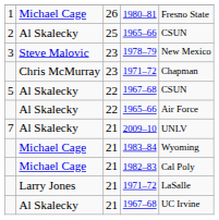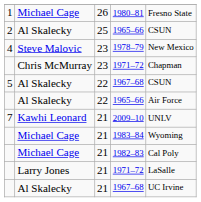1978–79 | column 1: 3 -> 4
2009–10 | column 2: Al Skalecky -> Kawhi Leonard
